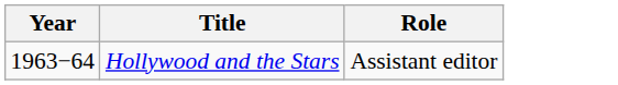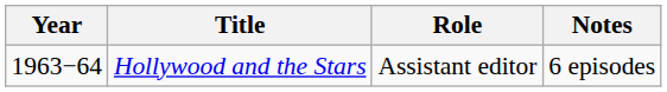+ column: Notes | 6 episodes
